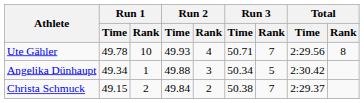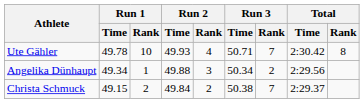Ute Gähler | Total / Time: 2:29.56 -> 2:30.42
Angelika Dünhaupt | Run 3 / Rank: 5 -> 2
Angelika Dünhaupt | Total / Time: 2:30.42 -> 2:29.56
